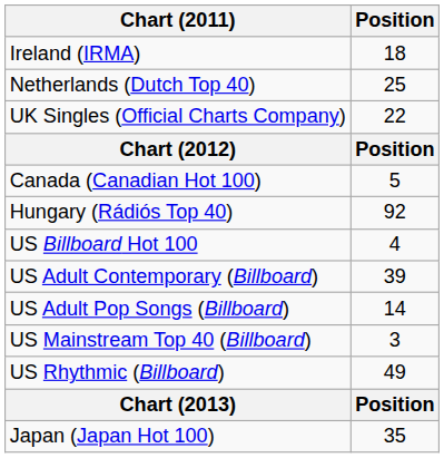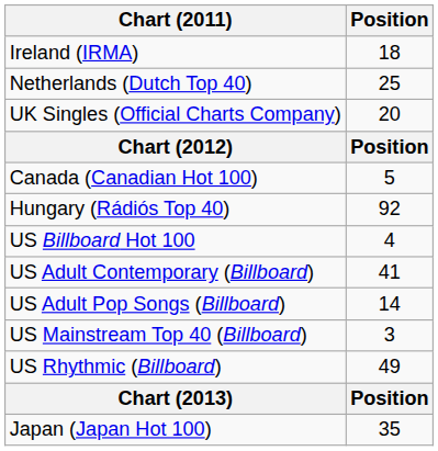UK Singles (Official Charts Company) | Position: 22 -> 20
US Adult Contemporary (Billboard) | Position: 39 -> 41
